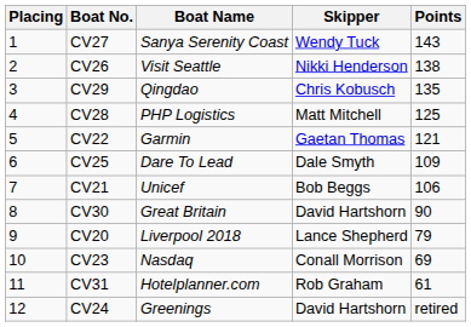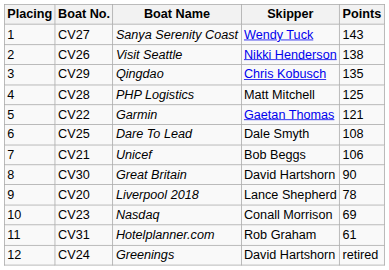CV25 | Points: 109 -> 108
CV20 | Points: 79 -> 78
